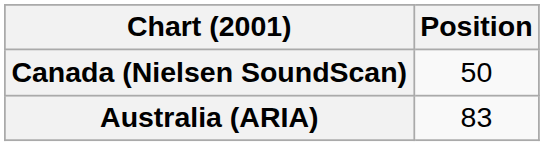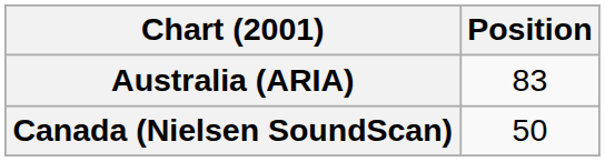rows swapped: Australia (ARIA) <-> Canada (Nielsen SoundScan)
